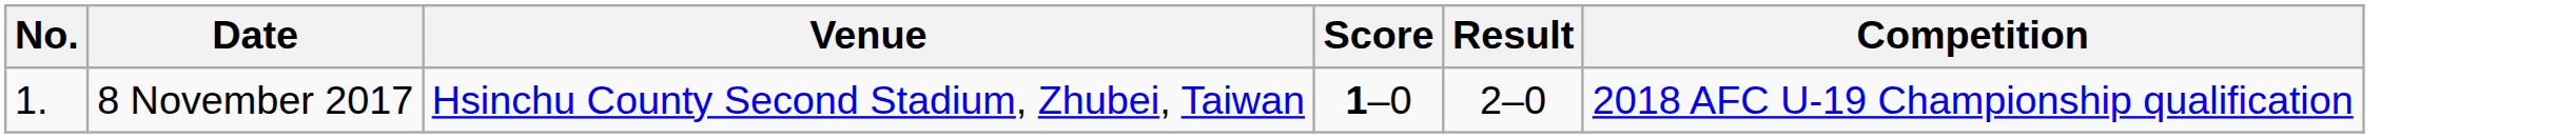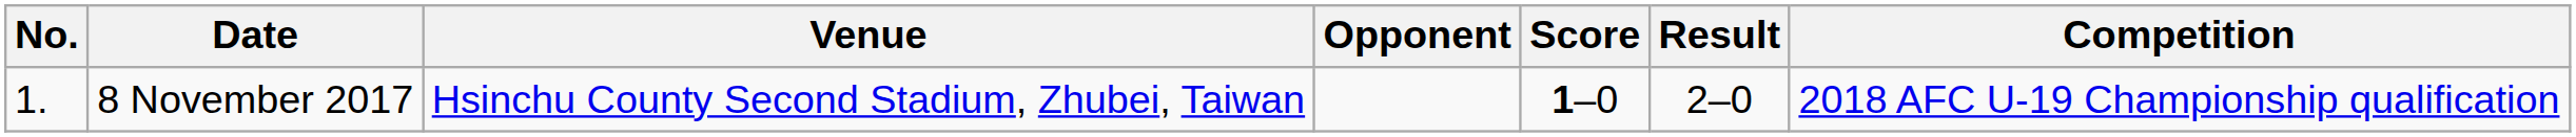+ column: Opponent
